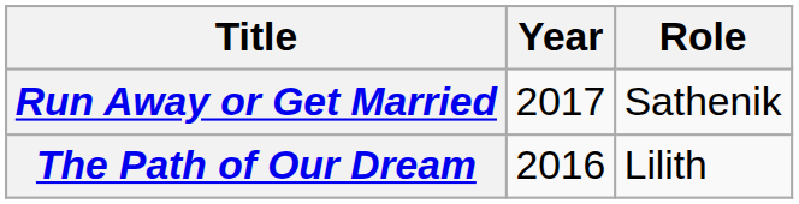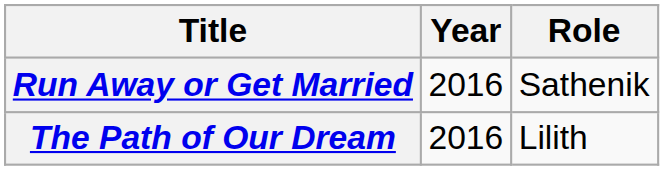Run Away or Get Married | Year: 2017 -> 2016
